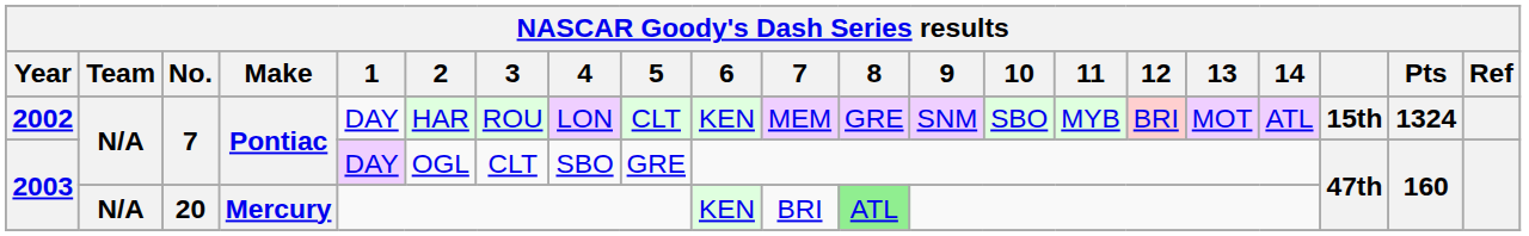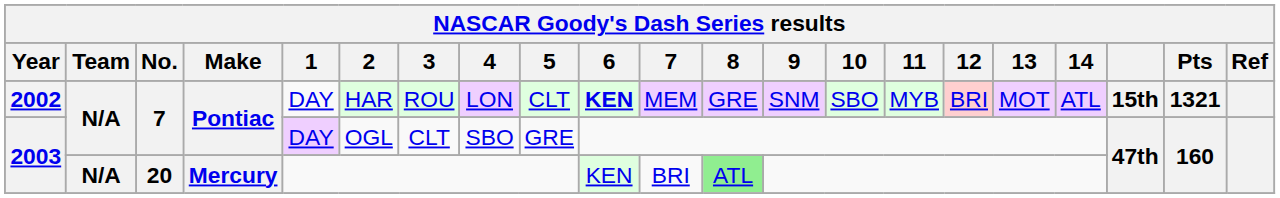2002 | 6: normal -> bold
2002 | Pts: 1324 -> 1321
